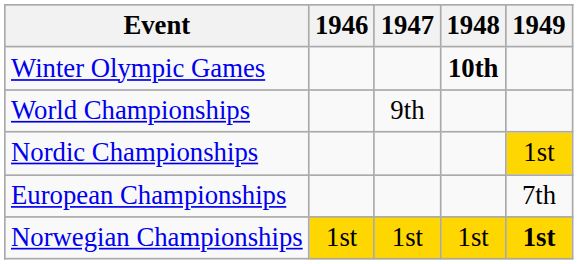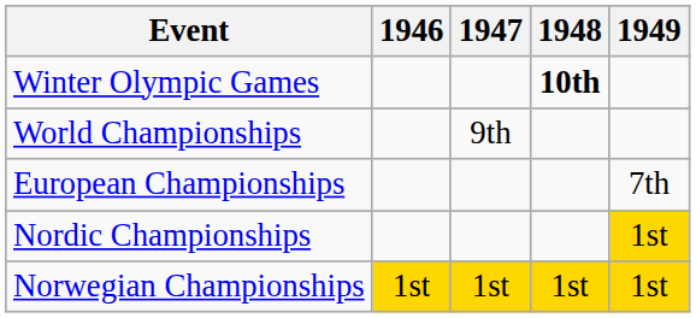rows swapped: European Championships <-> Nordic Championships
Norwegian Championships | 1949: bold -> normal
